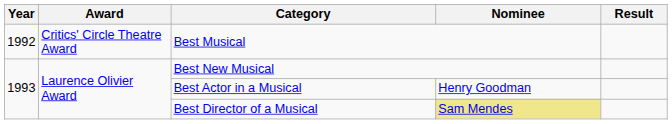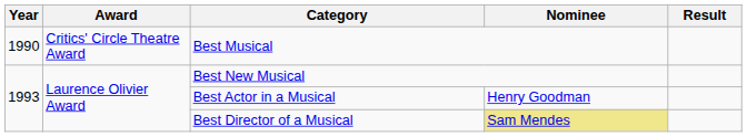Best Musical | Year: 1992 -> 1990
